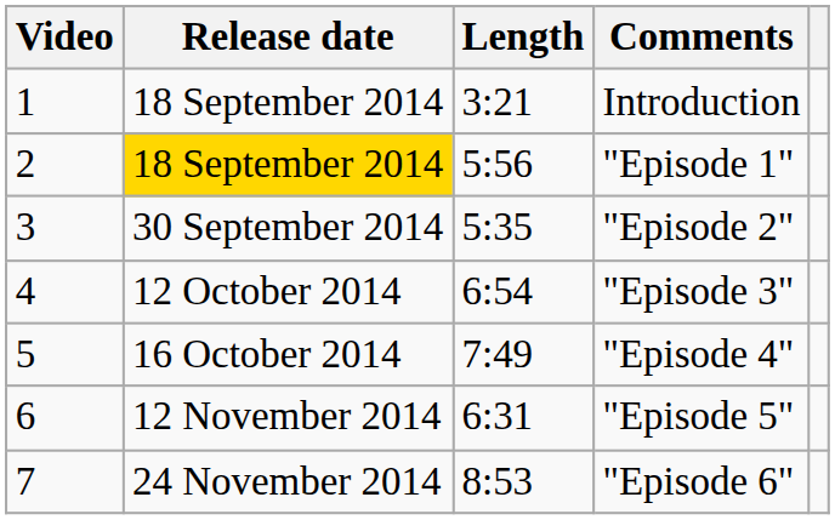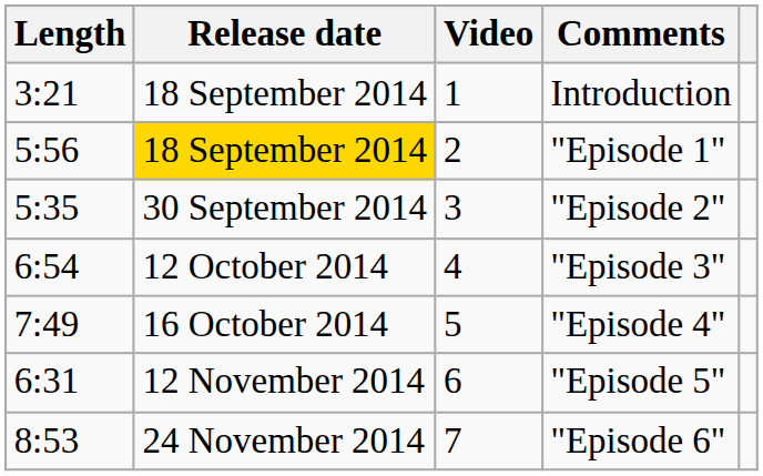columns swapped: Video <-> Length
